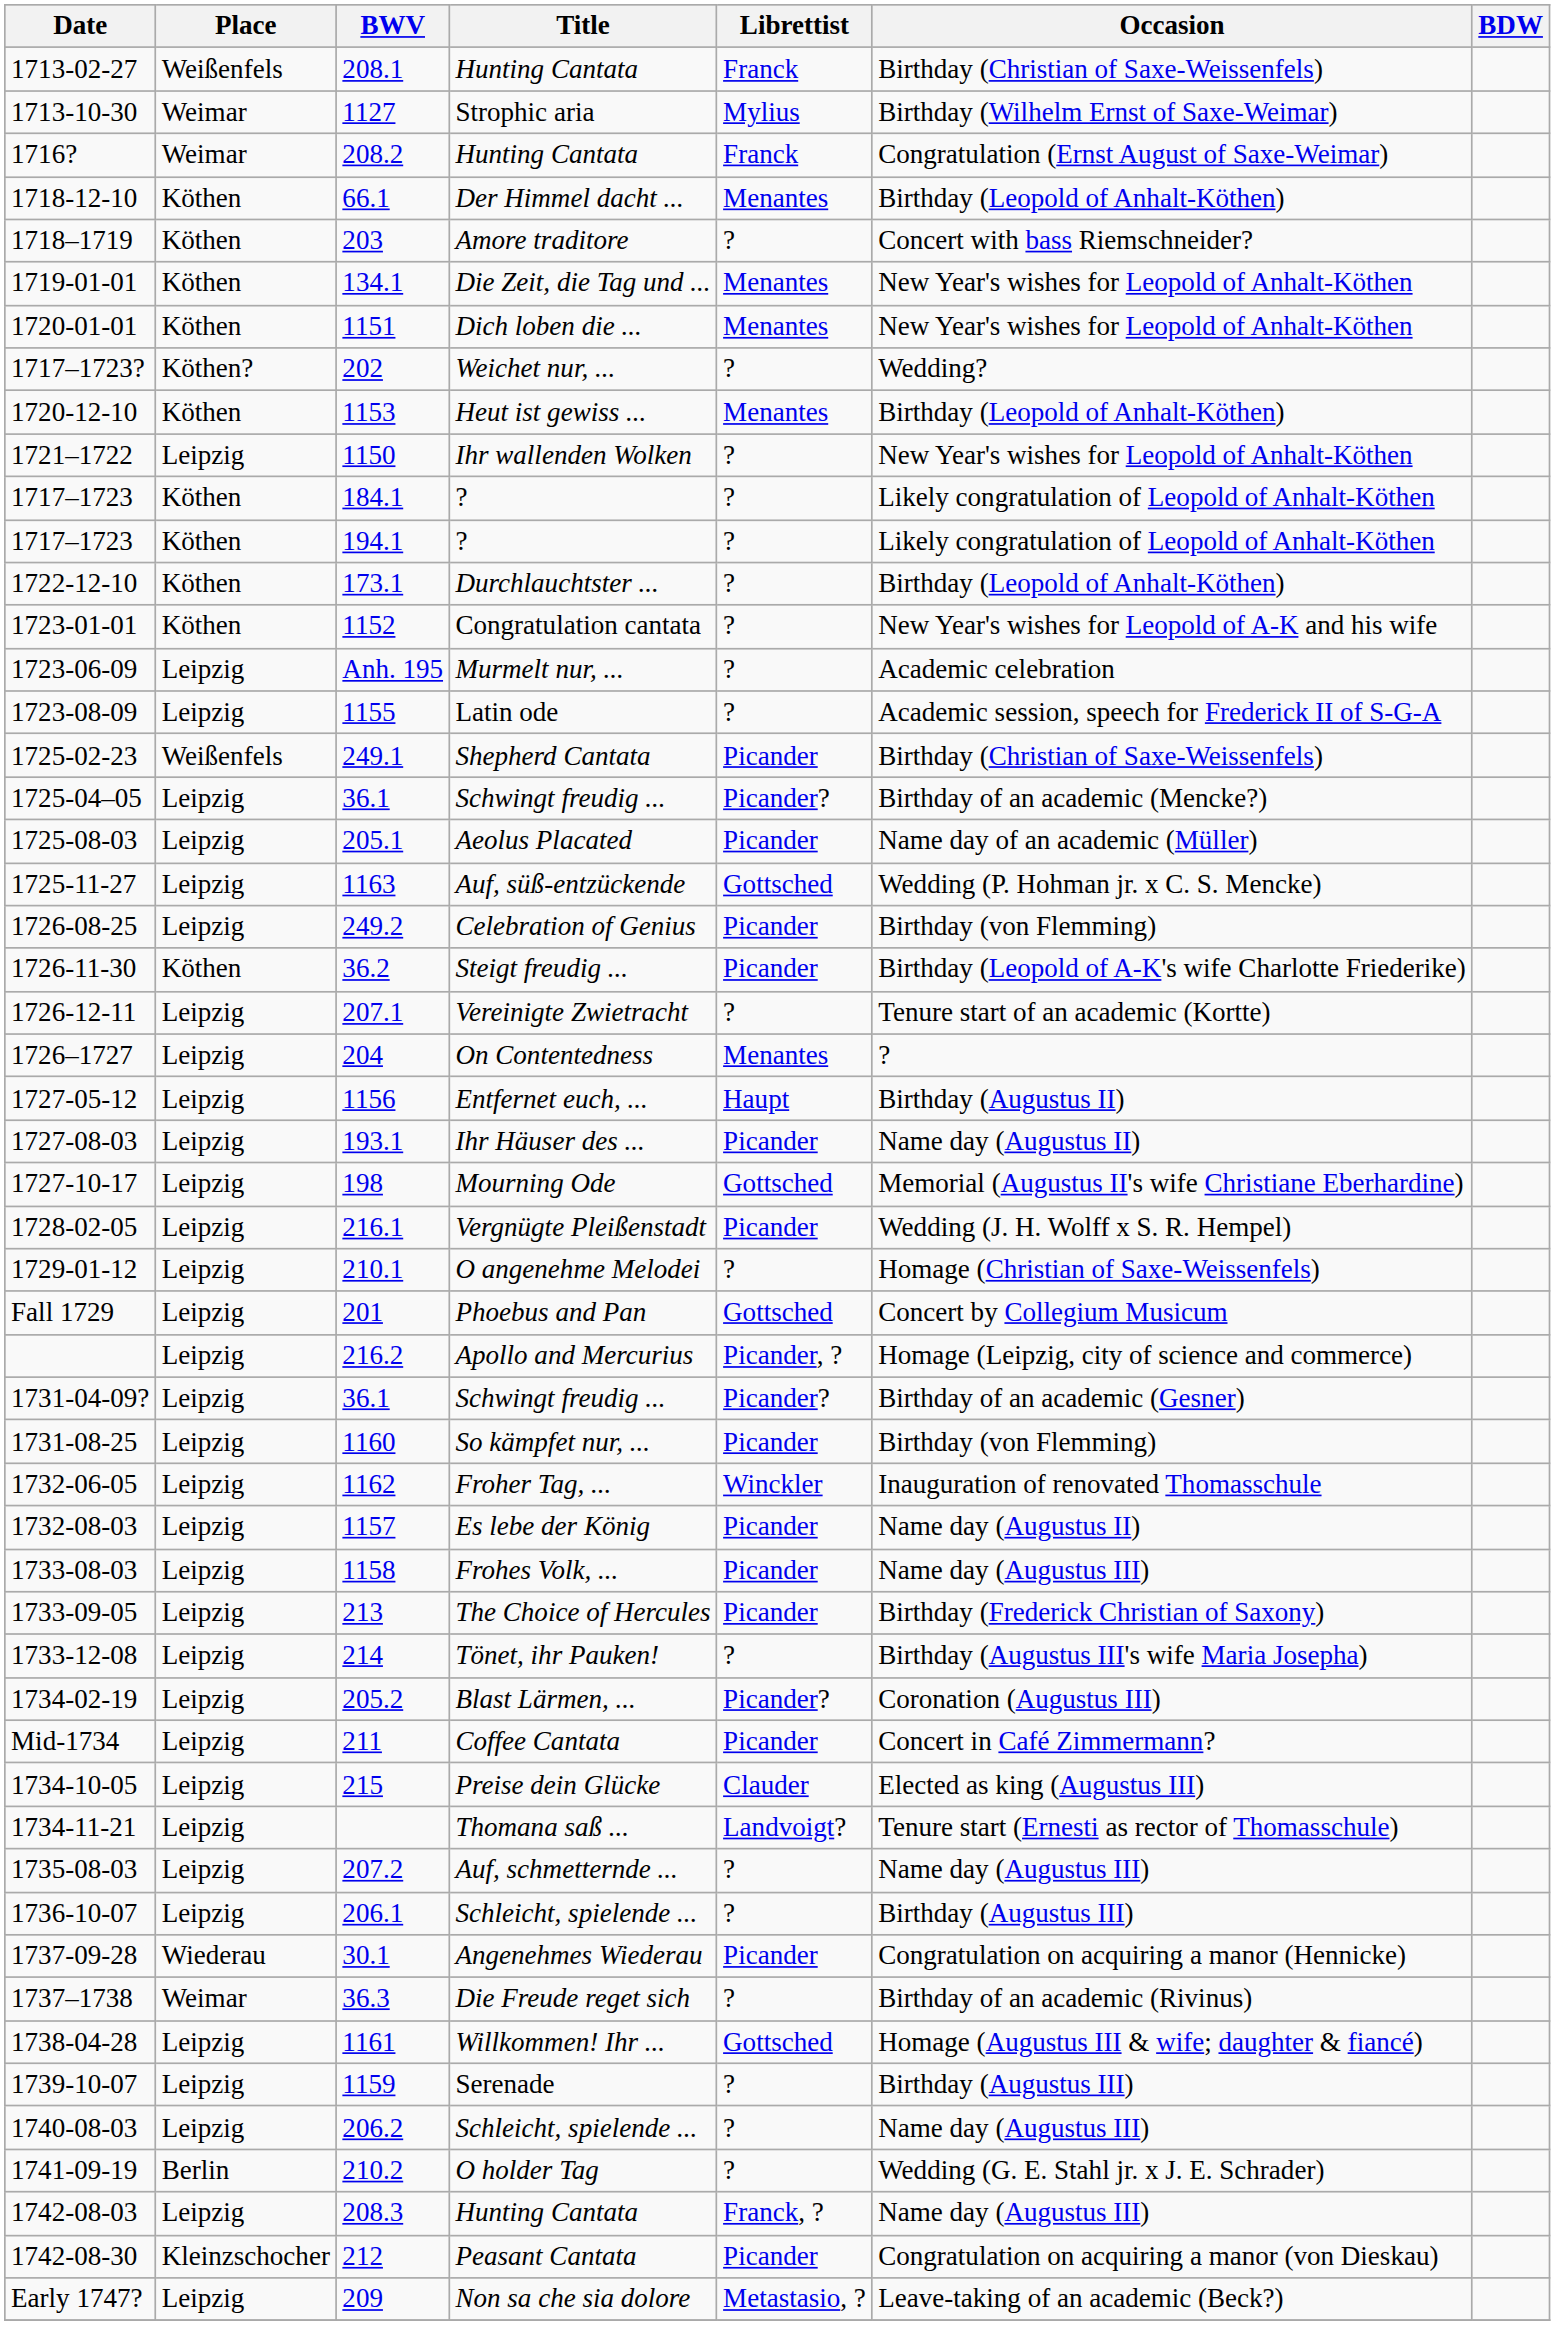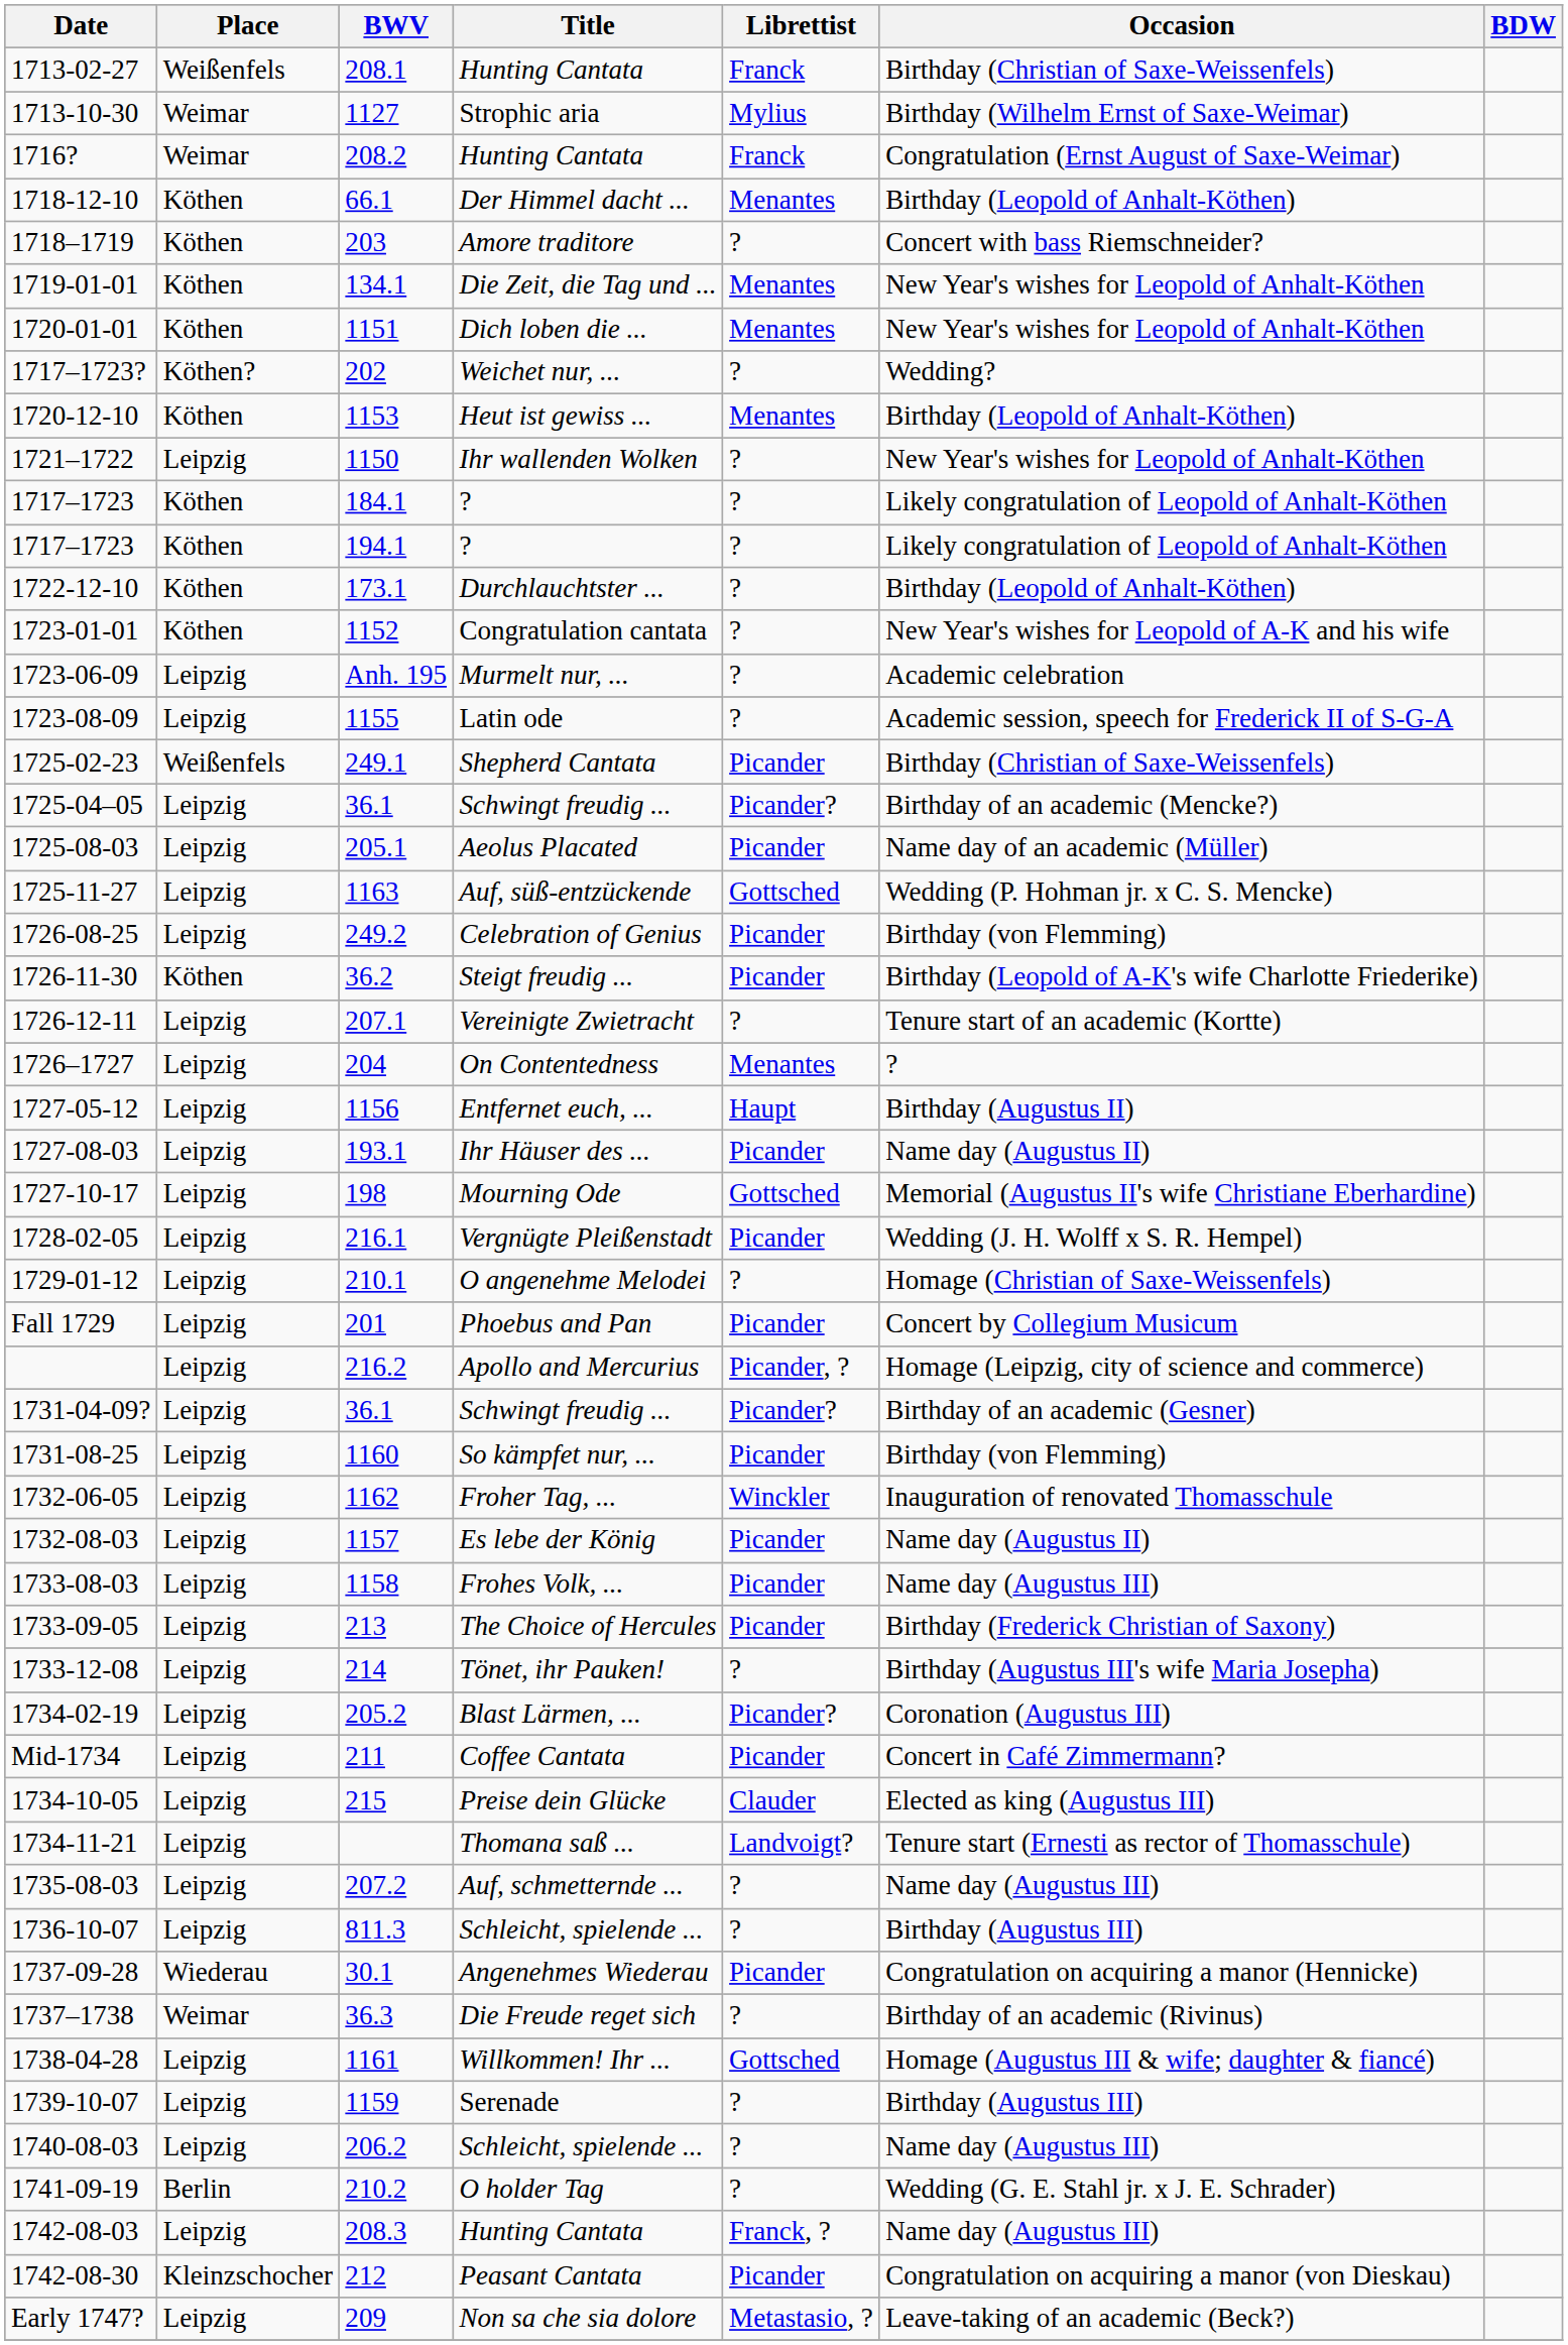Phoebus and Pan | Librettist: Gottsched -> Picander
1736-10-07 / Schleicht, spielende ... | BWV: 206.1 -> 811.3
